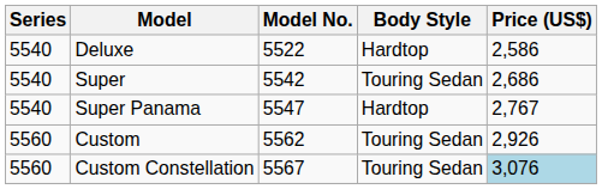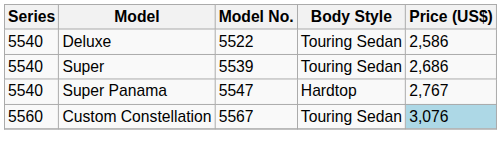Deluxe | Body Style: Hardtop -> Touring Sedan
Super | Model No.: 5542 -> 5539
- row: 5560 | Custom | 5562 | Touring Sedan | 2,926
